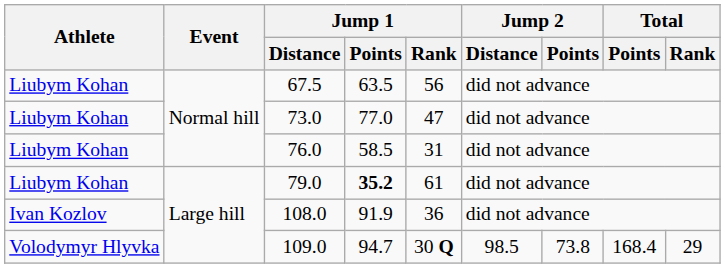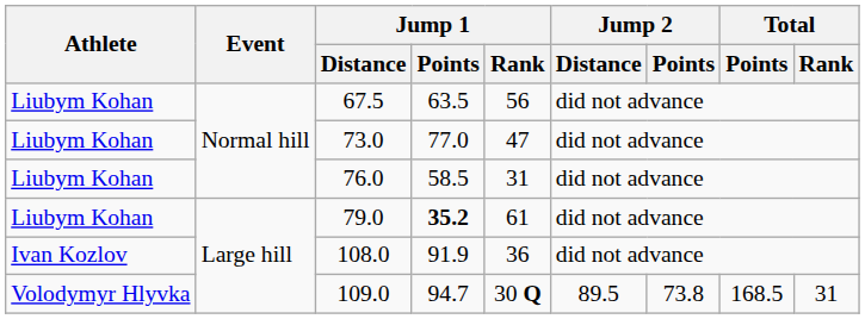109.0 | Jump 2 / Distance: 98.5 -> 89.5
109.0 | Total / Points: 168.4 -> 168.5
109.0 | Total / Rank: 29 -> 31
